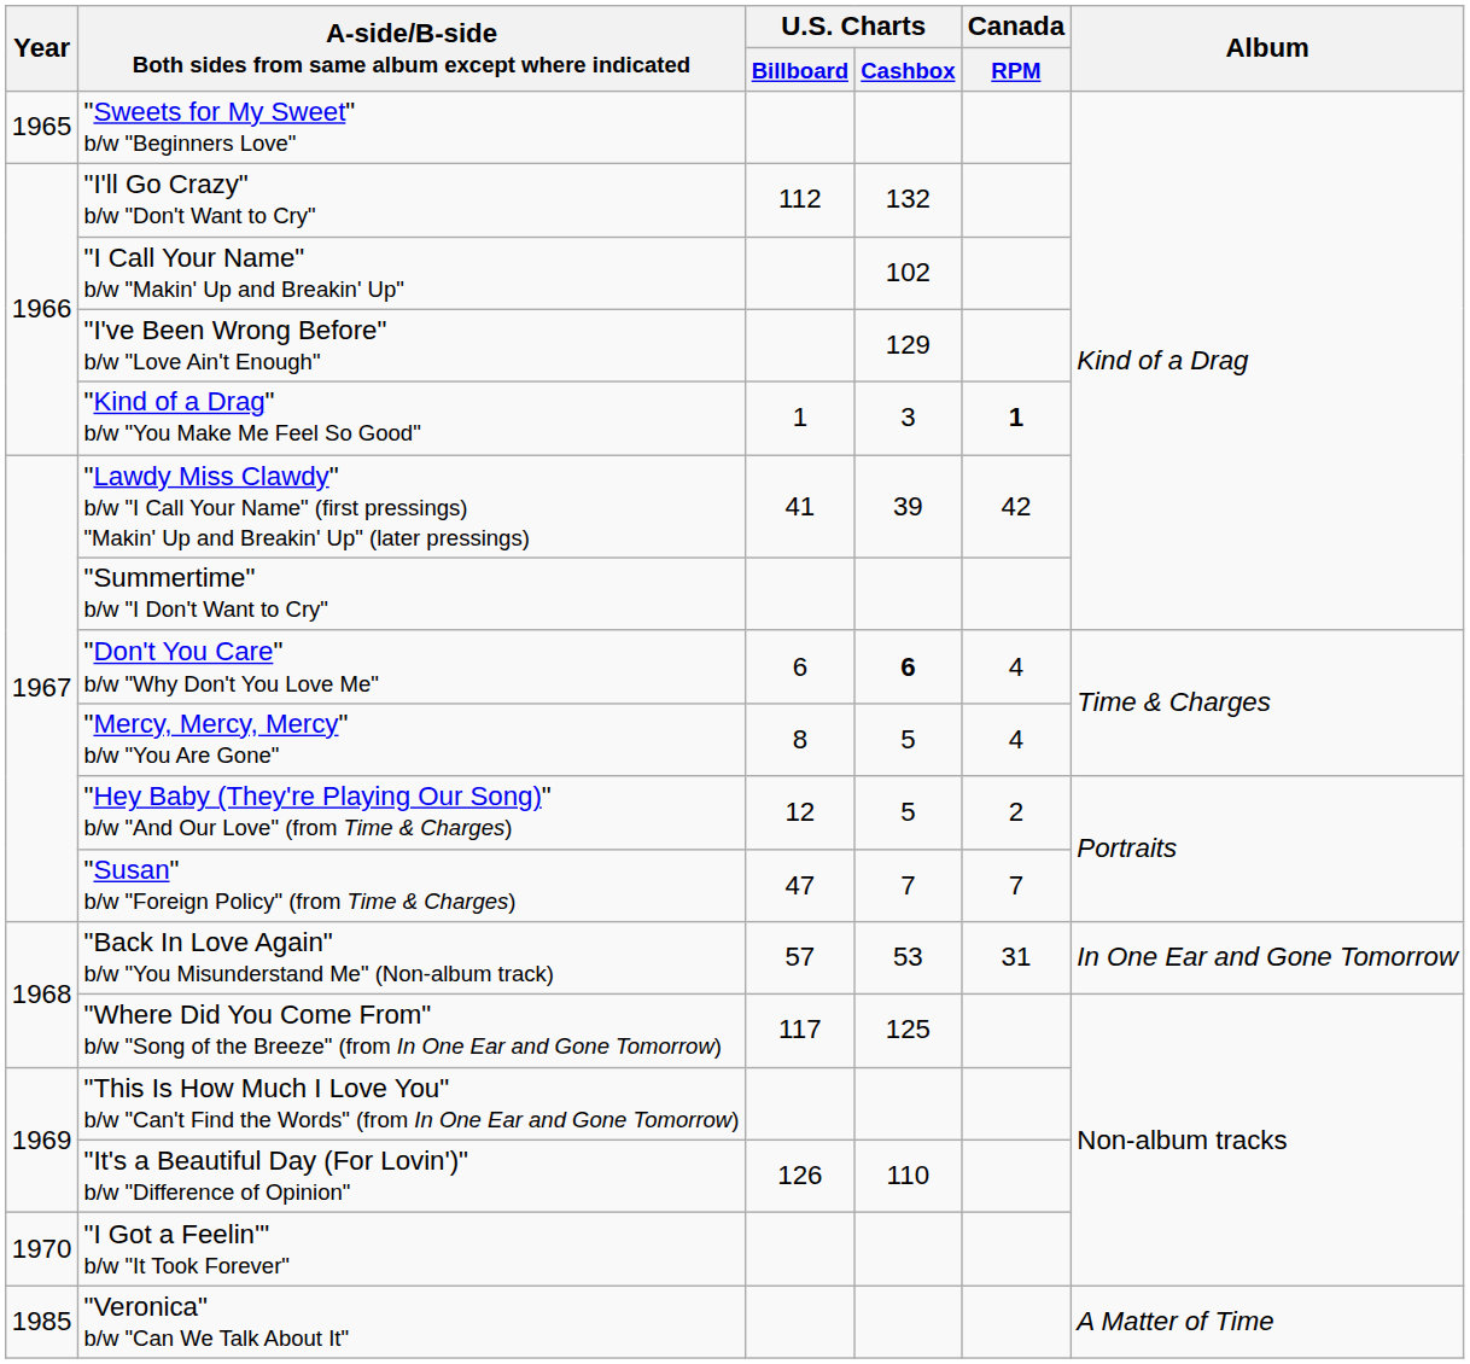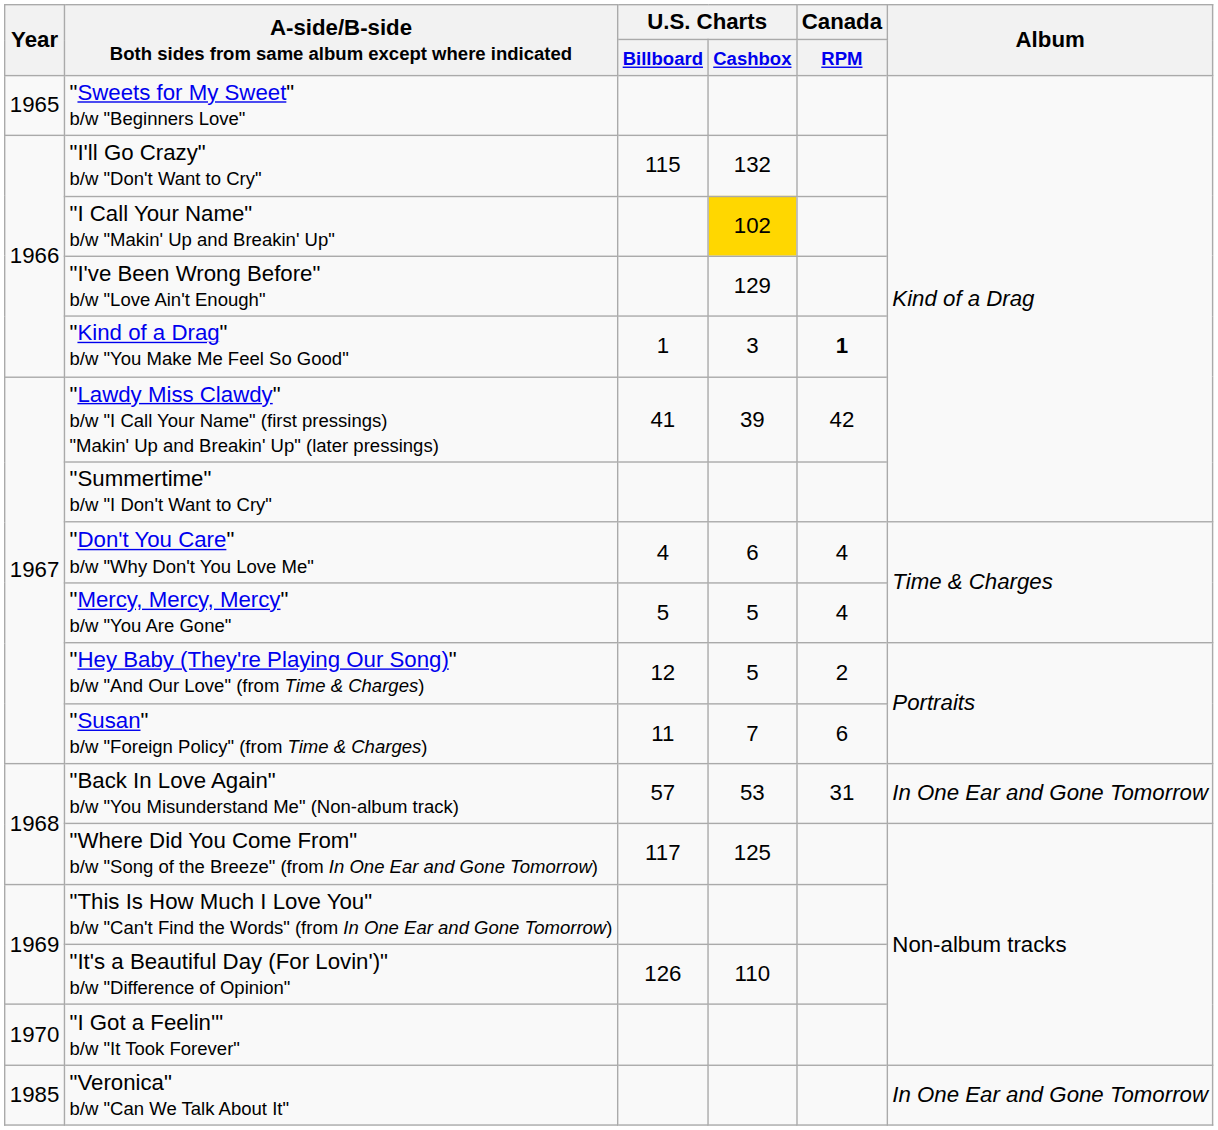"I'll Go Crazy" b/w "Don't Want to Cry" | U.S. Charts / Billboard: 112 -> 115
"I Call Your Name" b/w "Makin' Up and Breakin' Up" | U.S. Charts / Cashbox: no background -> gold background
"Don't You Care" b/w "Why Don't You Love Me" | U.S. Charts / Billboard: 6 -> 4
"Don't You Care" b/w "Why Don't You Love Me" | U.S. Charts / Cashbox: bold -> normal
"Mercy, Mercy, Mercy" b/w "You Are Gone" | U.S. Charts / Billboard: 8 -> 5
"Susan" b/w "Foreign Policy" (from Time & Charges) | U.S. Charts / Billboard: 47 -> 11
"Susan" b/w "Foreign Policy" (from Time & Charges) | Canada / RPM: 7 -> 6
"Veronica" b/w "Can We Talk About It" | Album: A Matter of Time -> In One Ear and Gone Tomorrow
